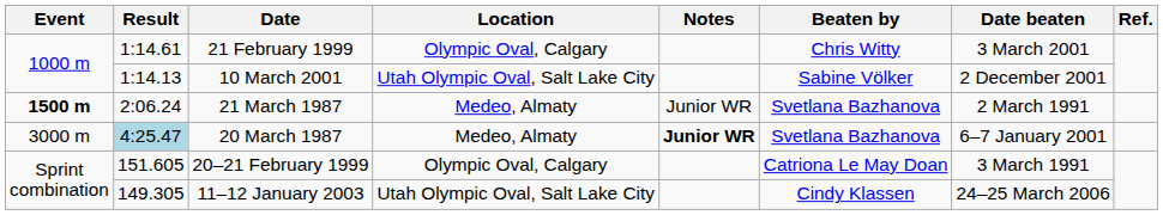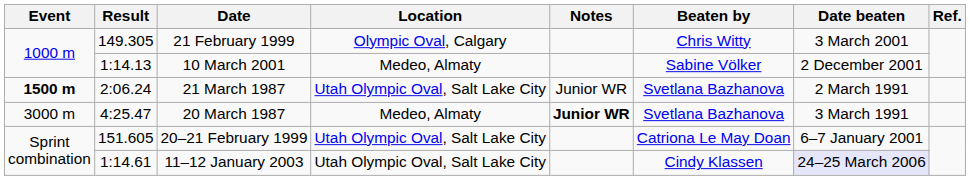21 February 1999 | Result: 1:14.61 -> 149.305
10 March 2001 | Location: Utah Olympic Oval, Salt Lake City -> Medeo, Almaty
21 March 1987 | Location: Medeo, Almaty -> Utah Olympic Oval, Salt Lake City
20 March 1987 | Result: lightblue background -> no background
20 March 1987 | Date beaten: 6–7 January 2001 -> 3 March 1991
20–21 February 1999 | Location: Olympic Oval, Calgary -> Utah Olympic Oval, Salt Lake City
20–21 February 1999 | Date beaten: 3 March 1991 -> 6–7 January 2001
11–12 January 2003 | Result: 149.305 -> 1:14.61
11–12 January 2003 | Date beaten: no background -> lavender background
